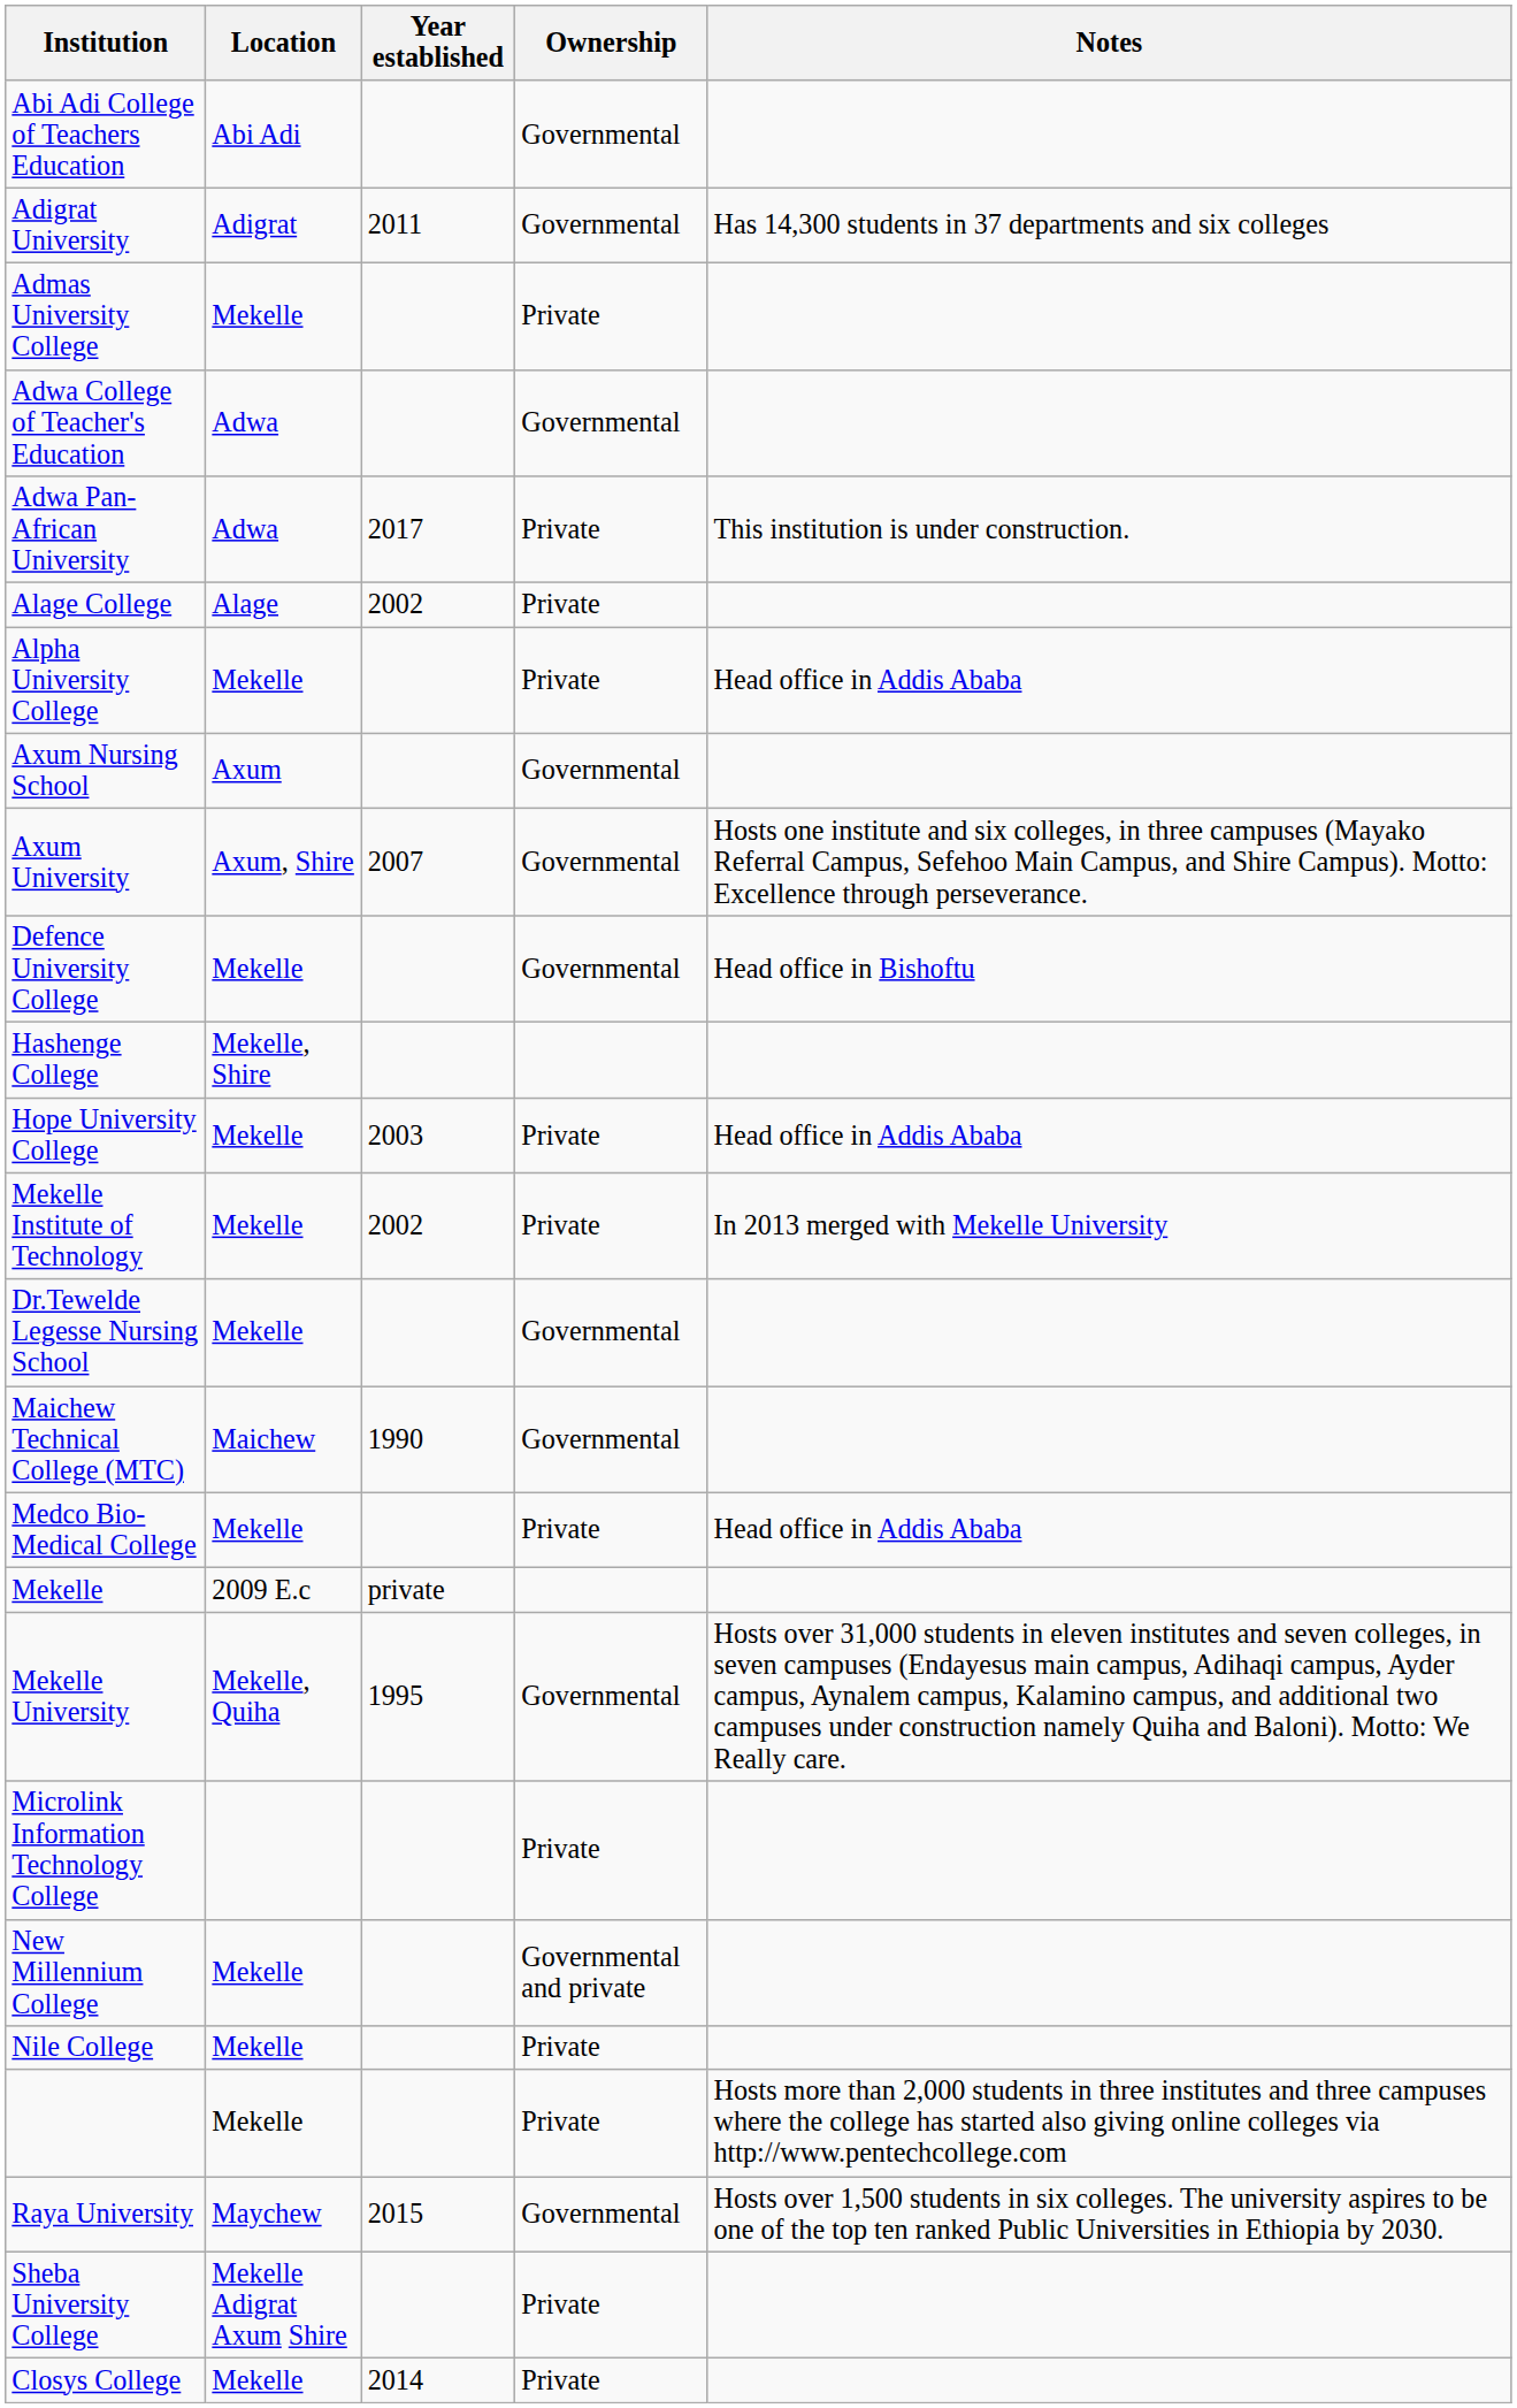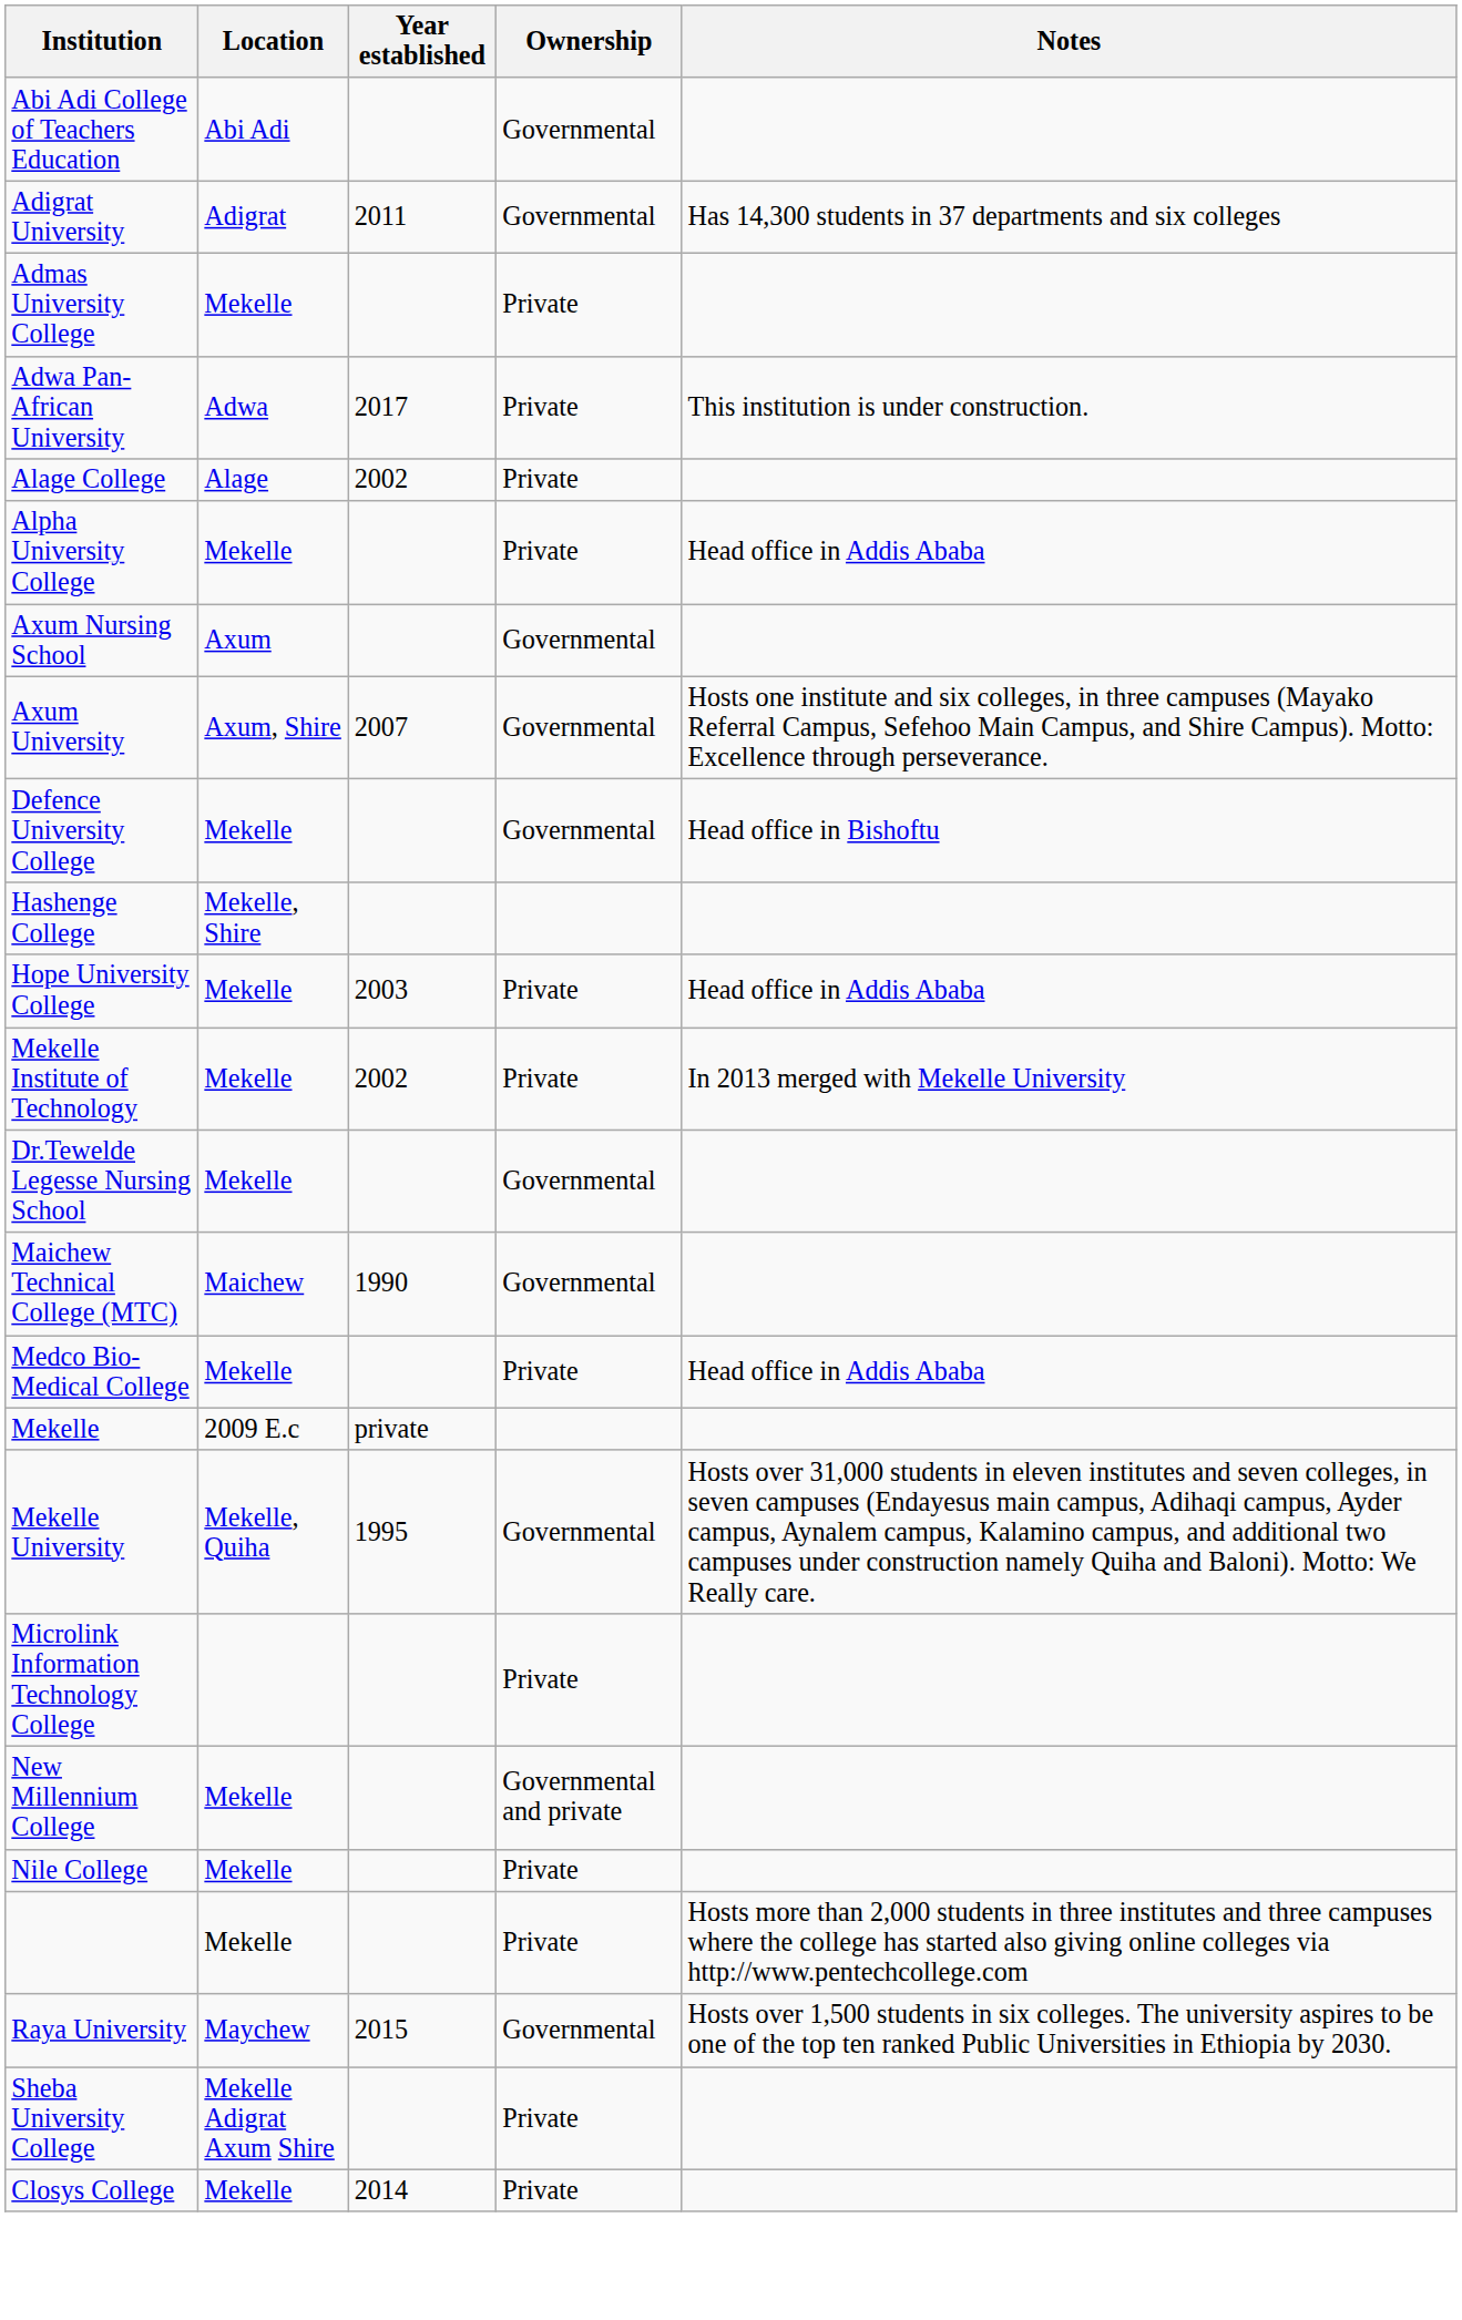- row: Adwa College of Teacher's Education | Adwa | Governmental
